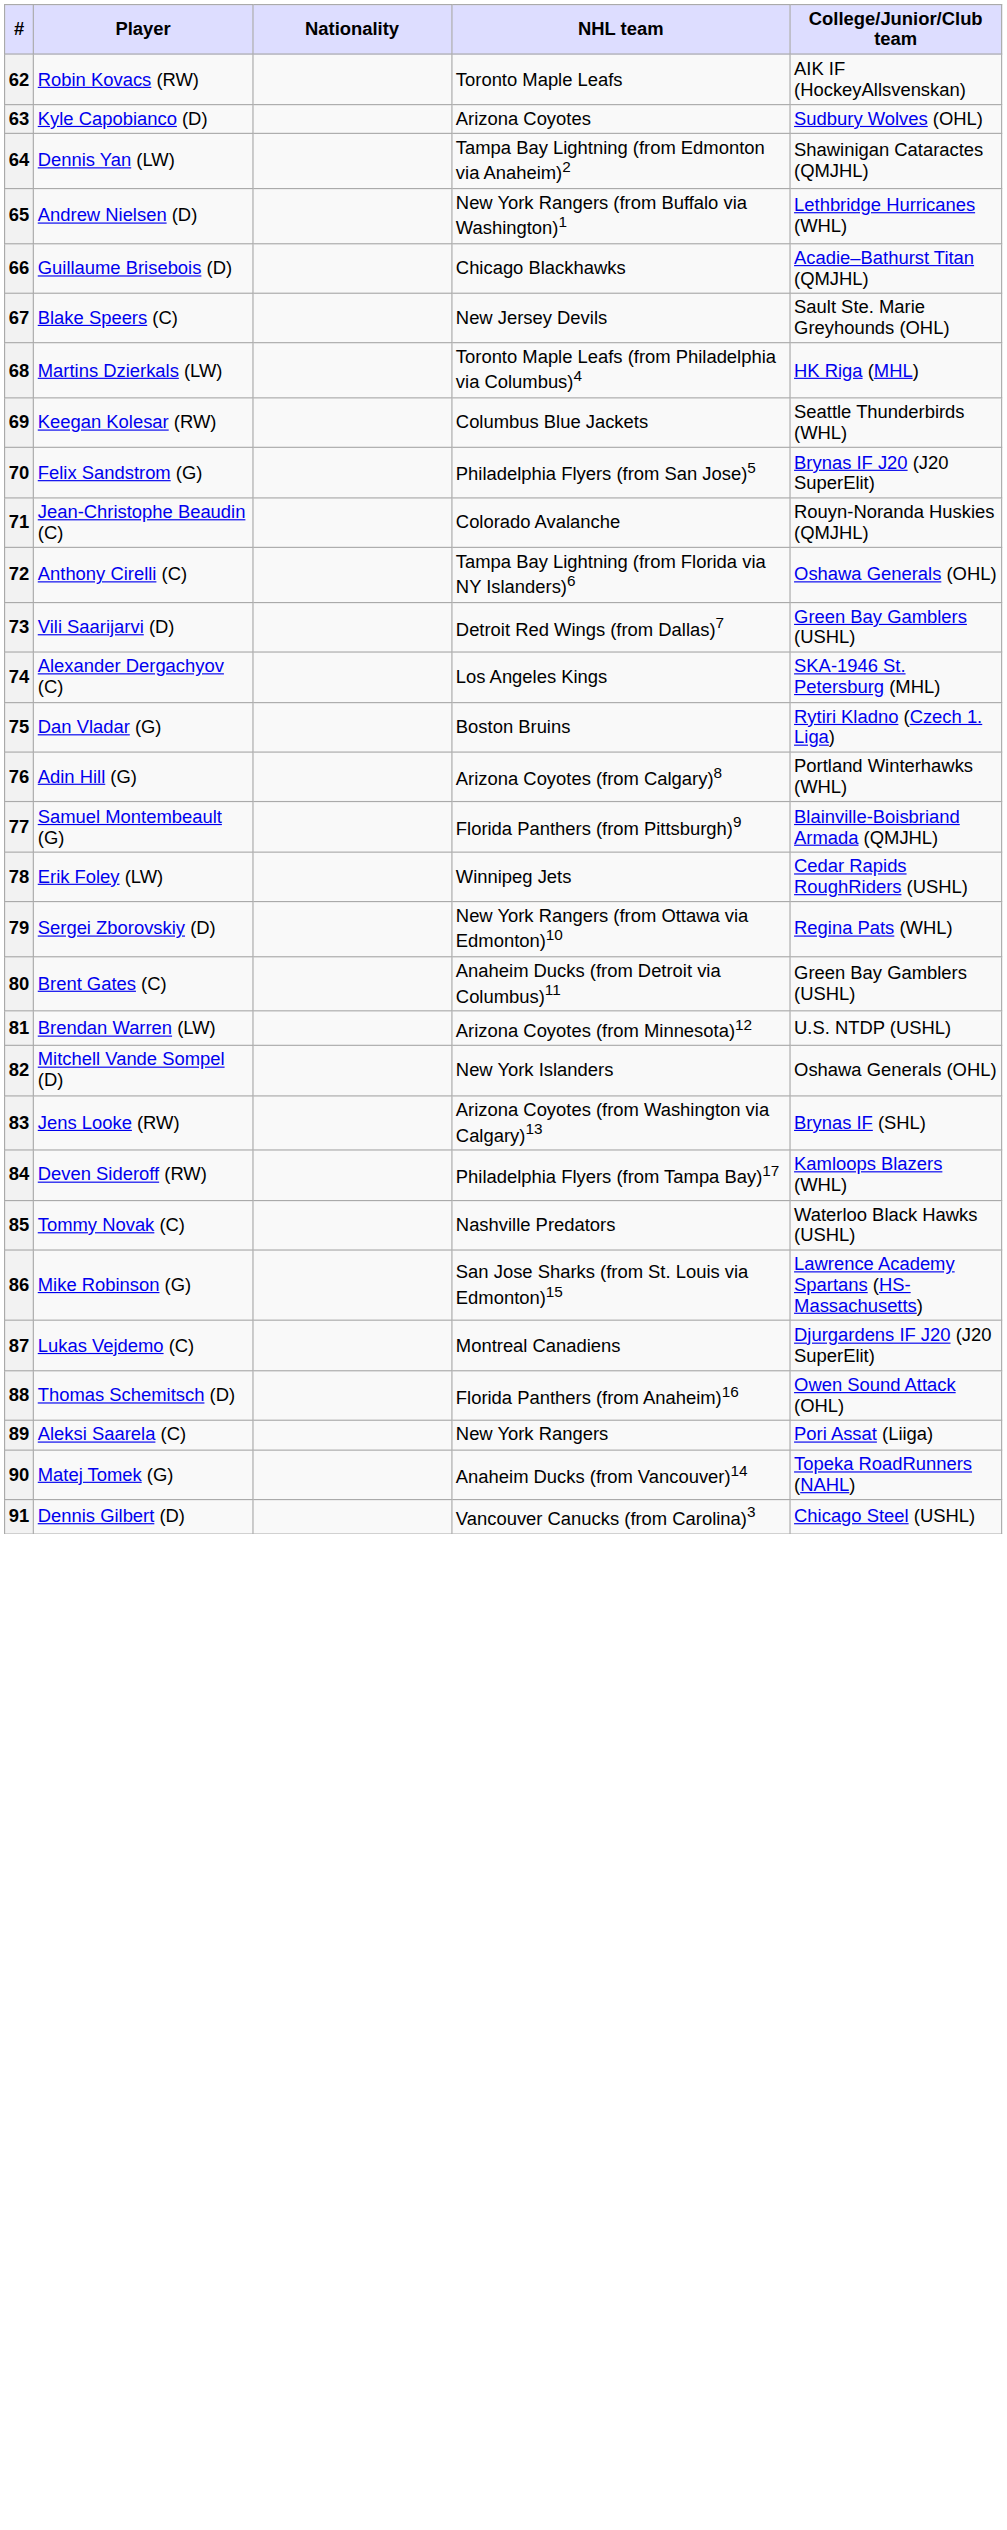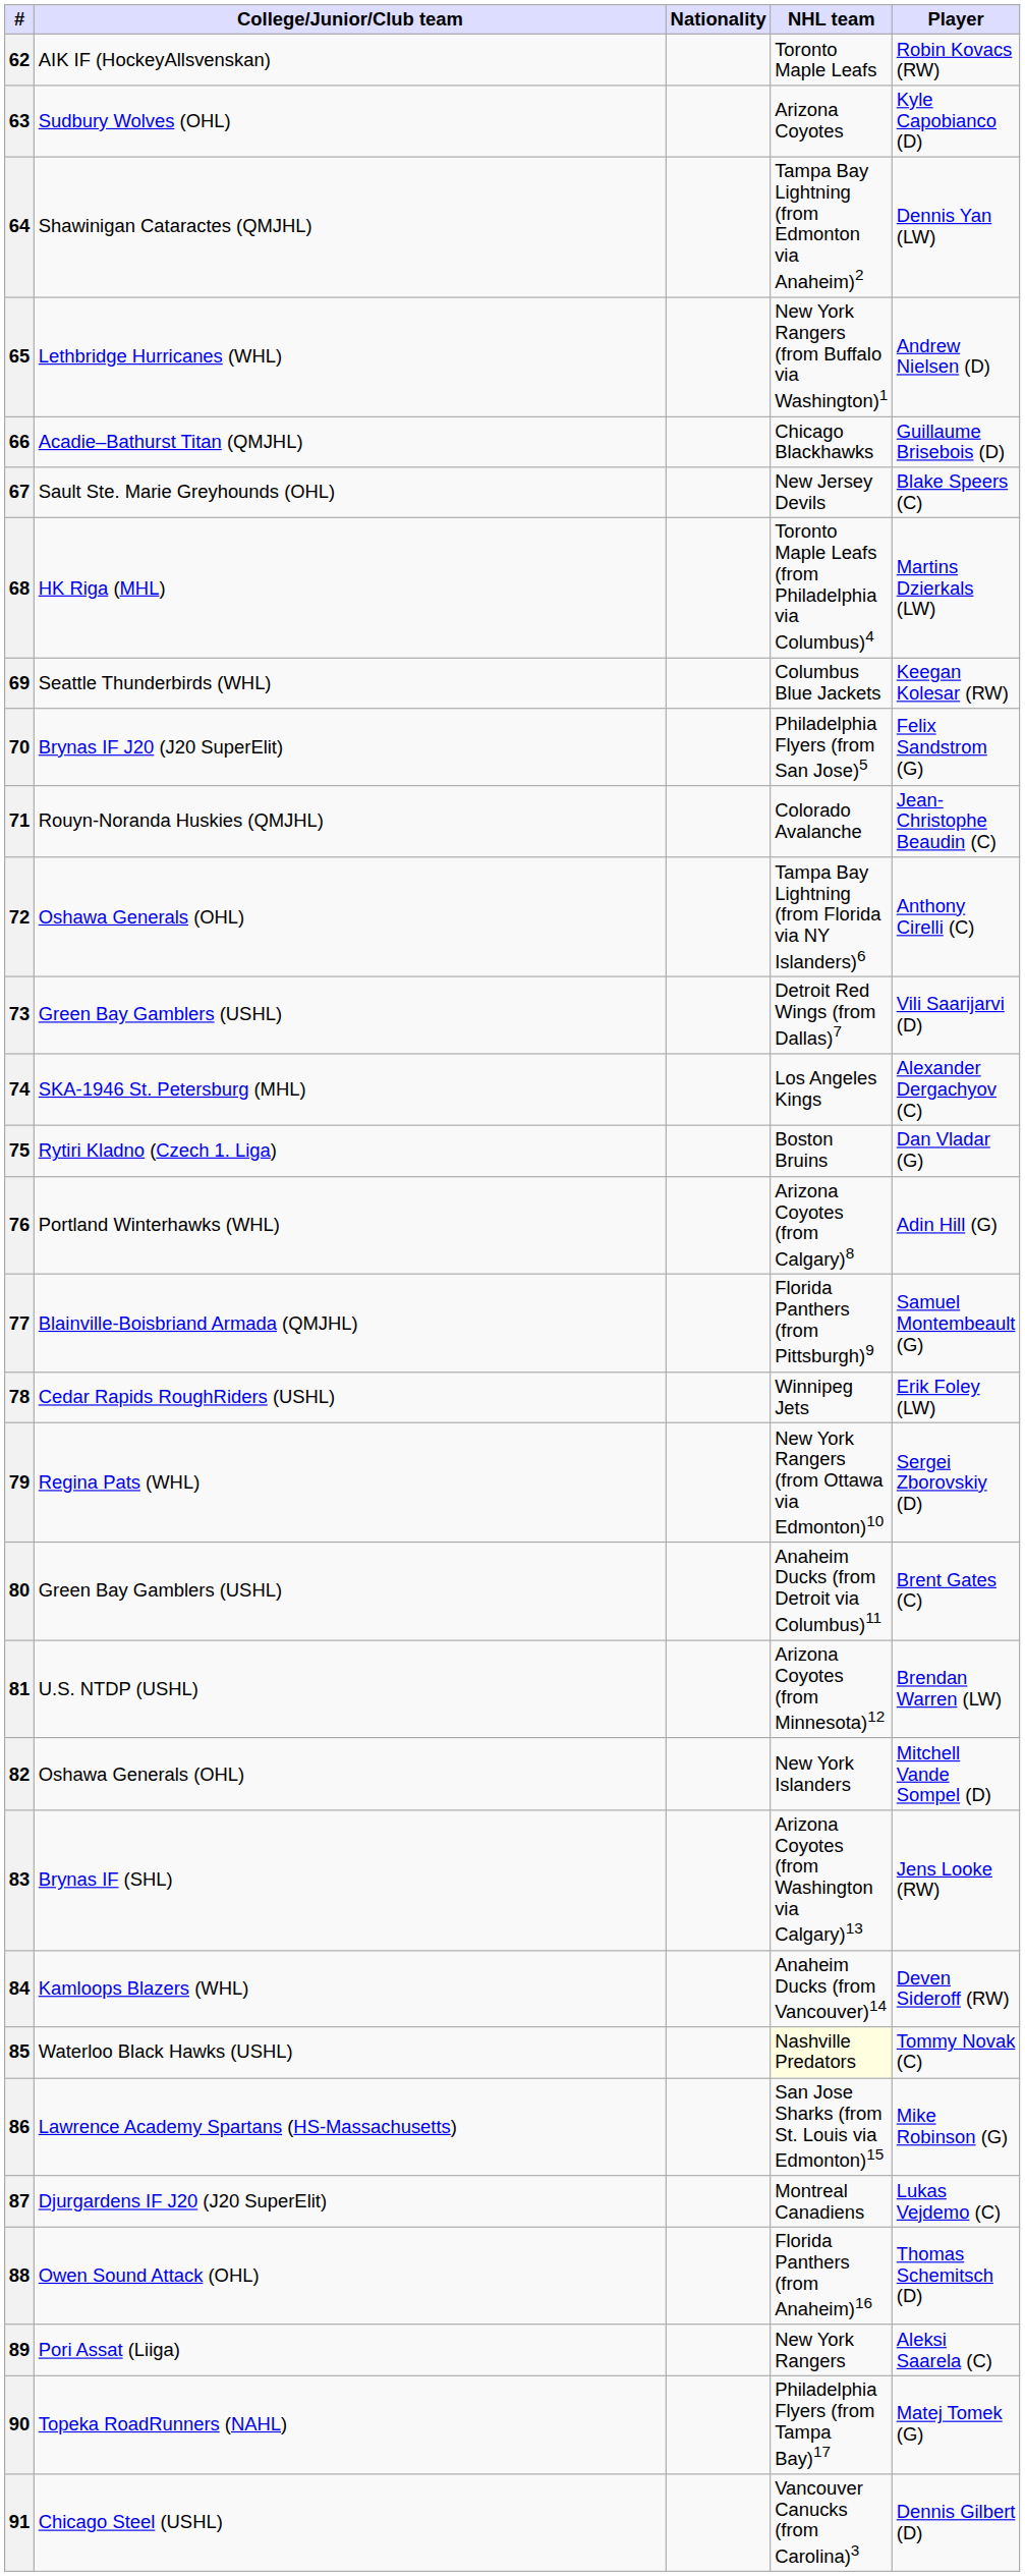columns swapped: Player <-> College/Junior/Club team
84 | NHL team: Philadelphia Flyers (from Tampa Bay)17 -> Anaheim Ducks (from Vancouver)14
85 | NHL team: no background -> lightyellow background
90 | NHL team: Anaheim Ducks (from Vancouver)14 -> Philadelphia Flyers (from Tampa Bay)17
